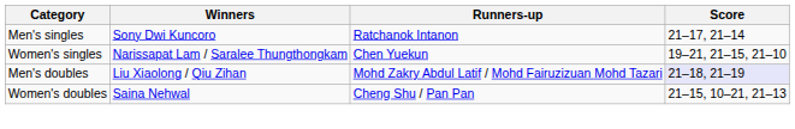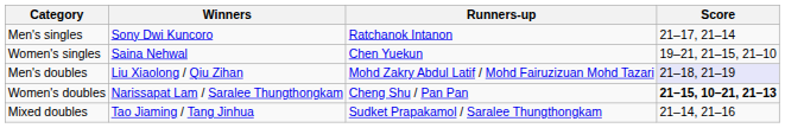Women's singles | Winners: Narissapat Lam / Saralee Thungthongkam -> Saina Nehwal
Women's doubles | Winners: Saina Nehwal -> Narissapat Lam / Saralee Thungthongkam
Women's doubles | Score: normal -> bold
+ row: Mixed doubles | Tao Jiaming / Tang Jinhua | Sudket Prapakamol / Saralee Thungthongkam | 21–14, 21–16
